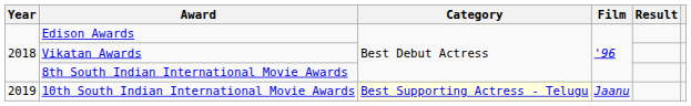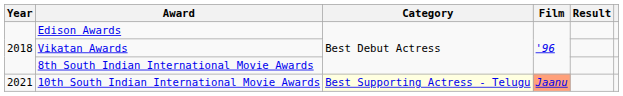10th South Indian International Movie Awards | Year: 2019 -> 2021
10th South Indian International Movie Awards | Film: no background -> lightsalmon background
